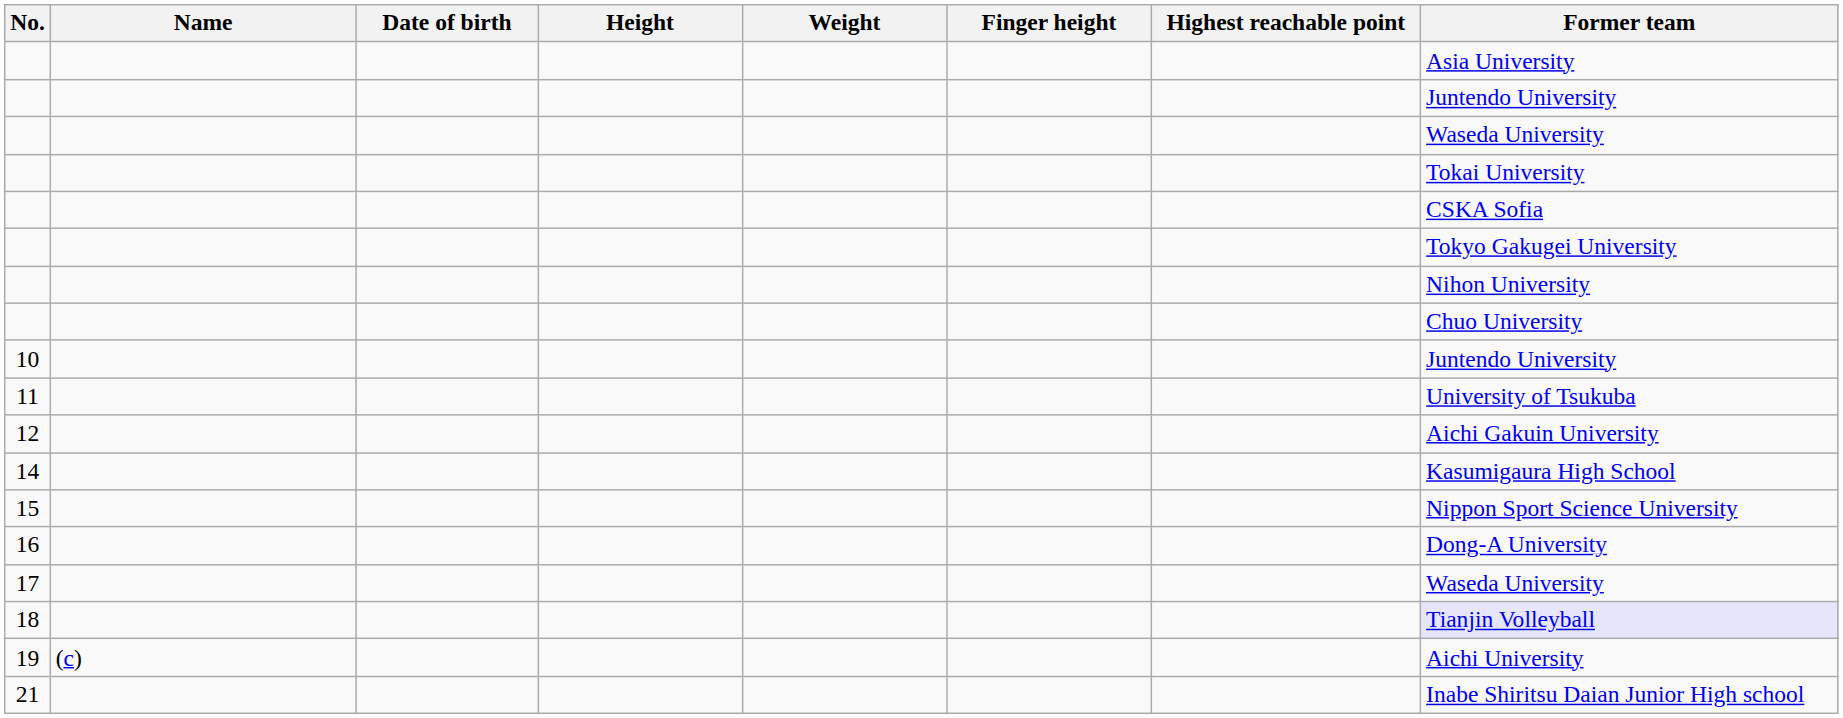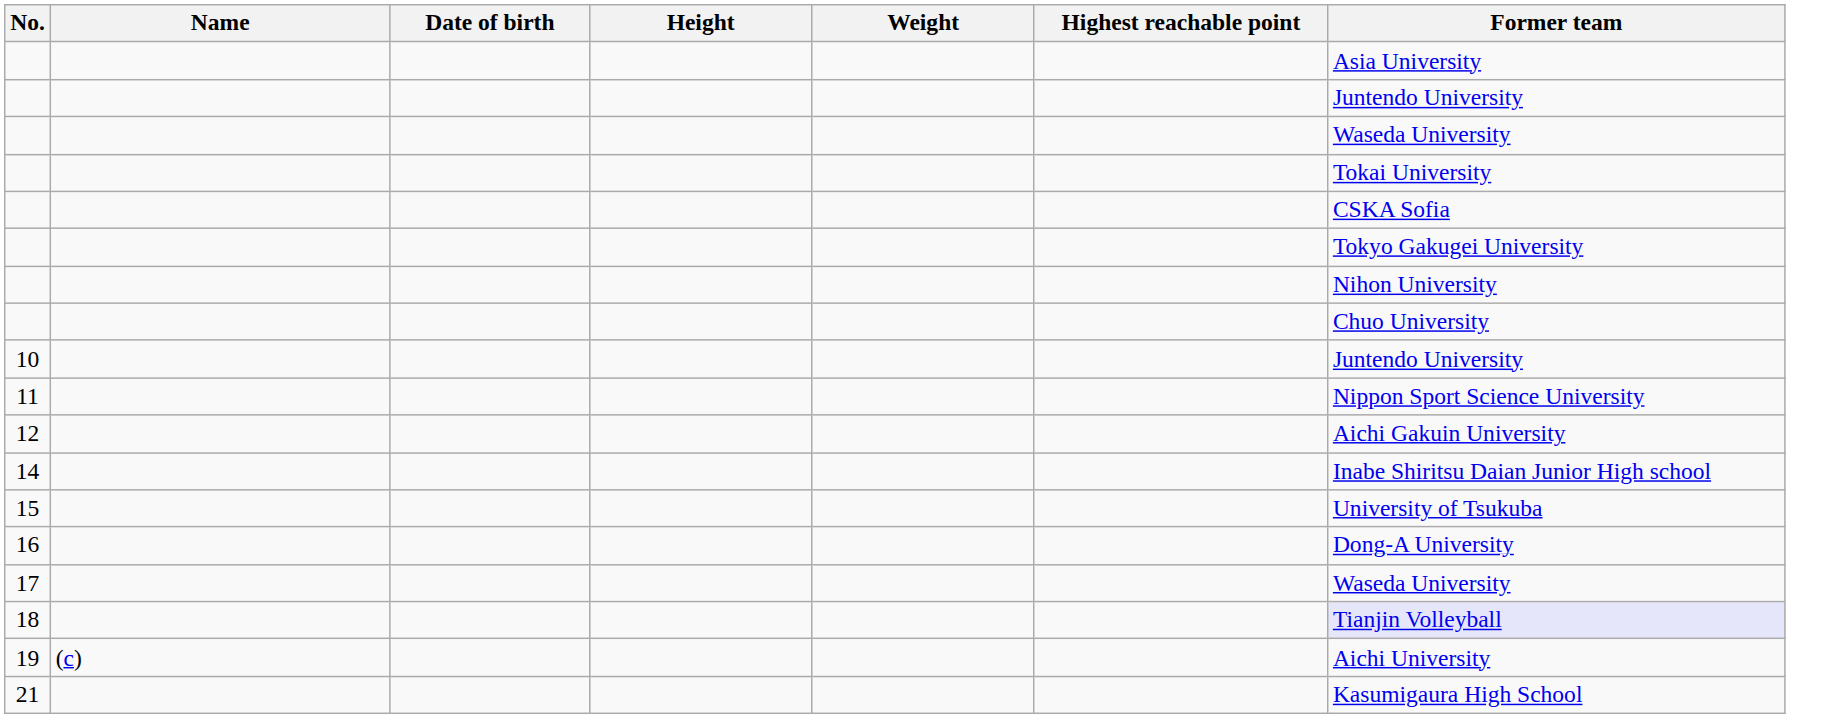- column: Finger height
11 | Former team: University of Tsukuba -> Nippon Sport Science University
14 | Former team: Kasumigaura High School -> Inabe Shiritsu Daian Junior High school
15 | Former team: Nippon Sport Science University -> University of Tsukuba
21 | Former team: Inabe Shiritsu Daian Junior High school -> Kasumigaura High School
